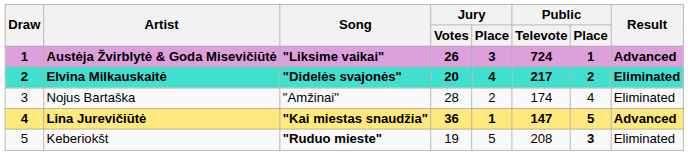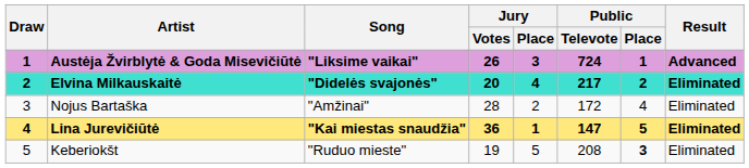Nojus Bartaška | Public / Televote: 174 -> 172
Lina Jurevičiūtė | Result: Advanced -> Eliminated
Keberiokšt | Song: bold -> normal
